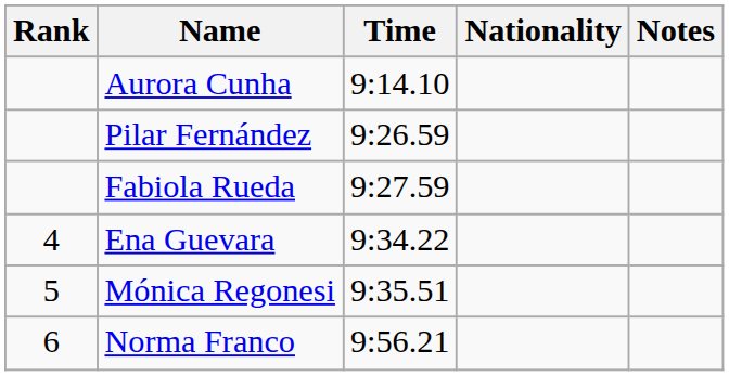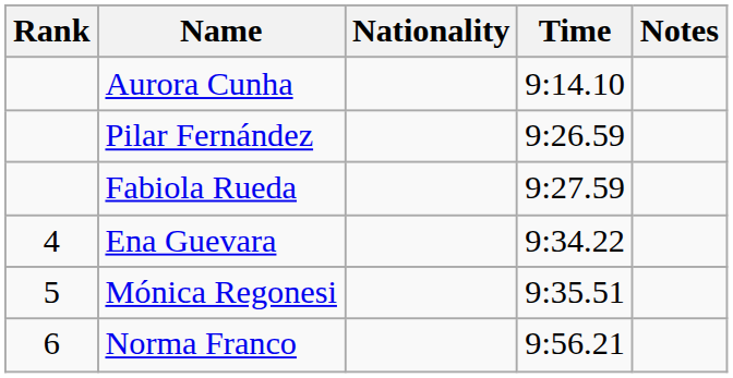columns swapped: Nationality <-> Time
